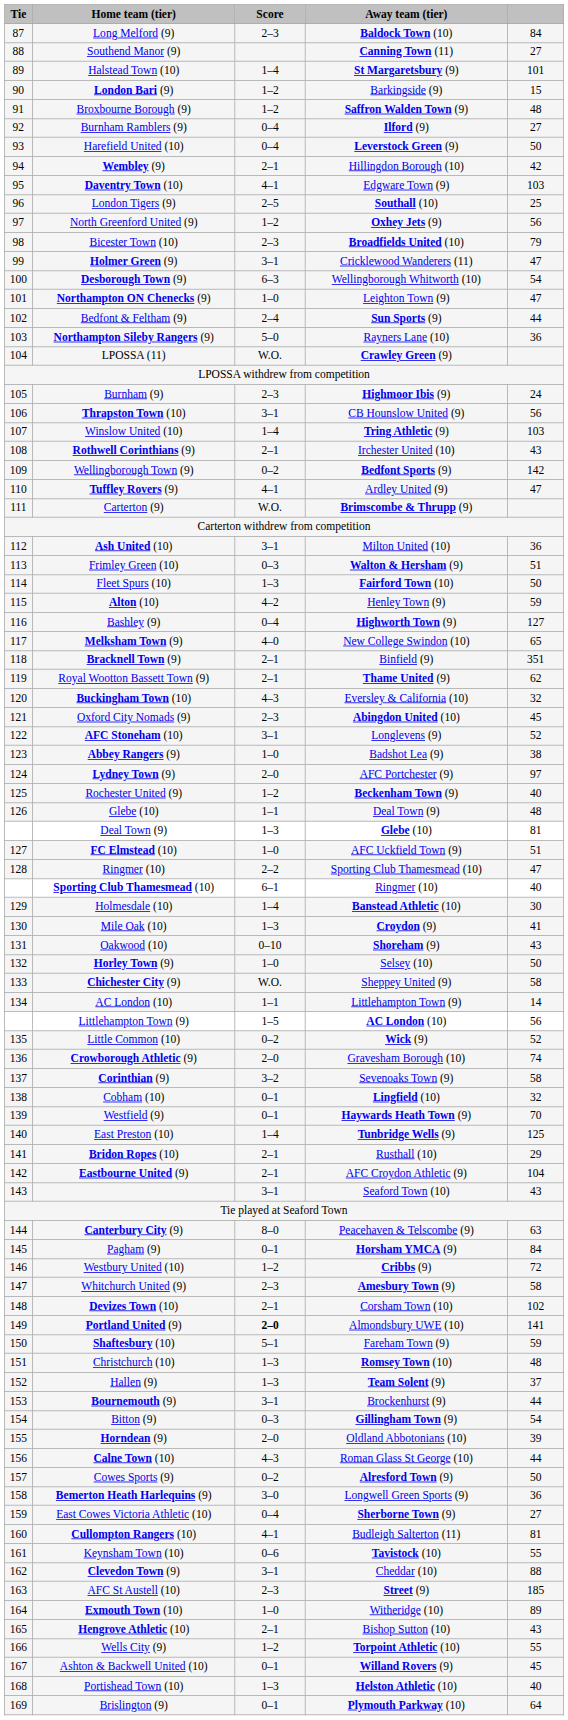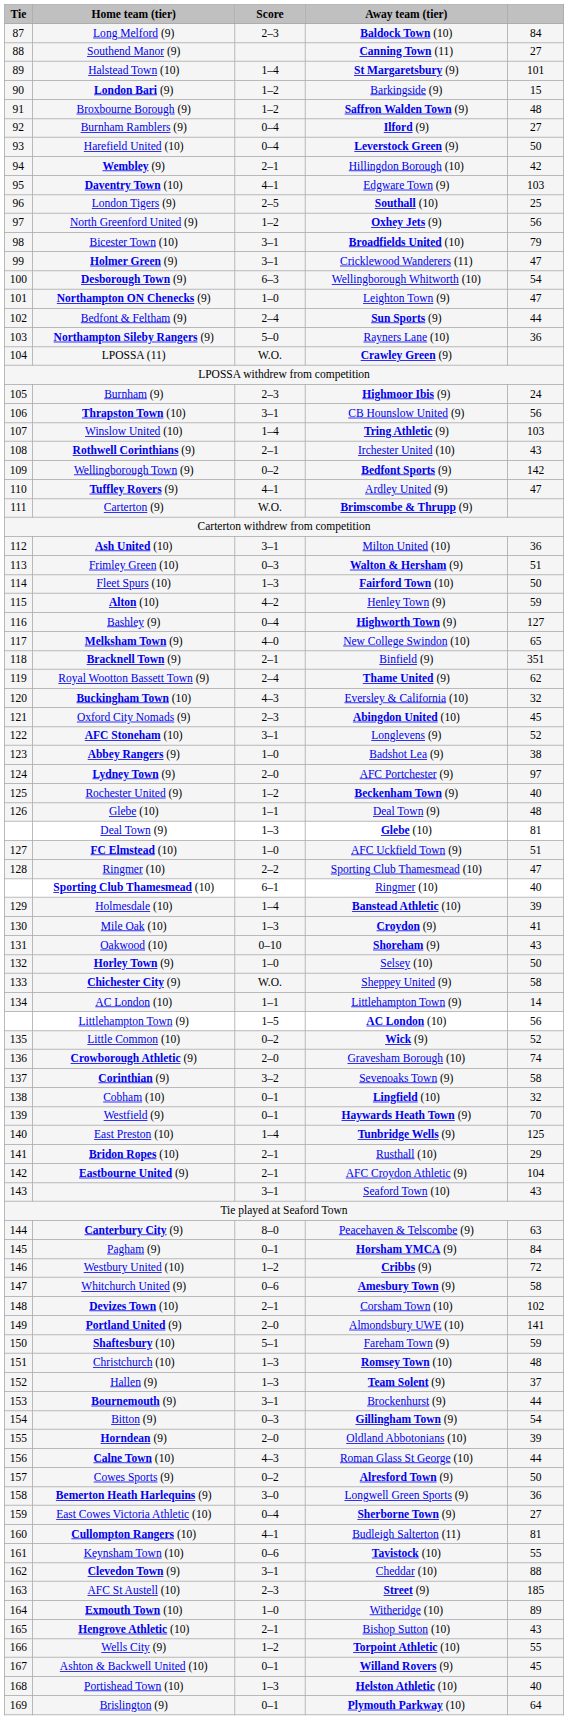Bicester Town (10) | Score: 2–3 -> 3–1
Royal Wootton Bassett Town (9) | Score: 2–1 -> 2–4
Holmesdale (10) | column 5: 30 -> 39
Whitchurch United (9) | Score: 2–3 -> 0–6
Portland United (9) | Score: bold -> normal
